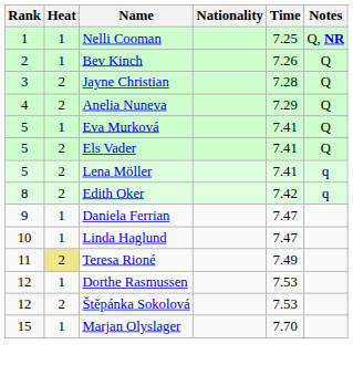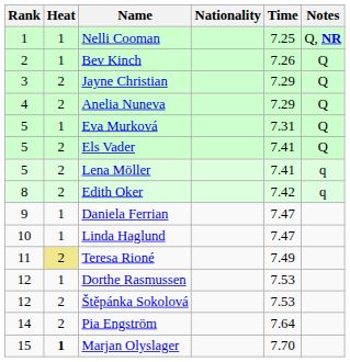Jayne Christian | Time: 7.28 -> 7.29
Eva Murková | Time: 7.41 -> 7.31
+ row: 14 | 2 | Pia Engström | 7.64
Marjan Olyslager | Heat: normal -> bold
